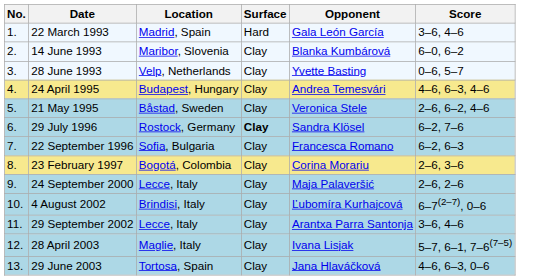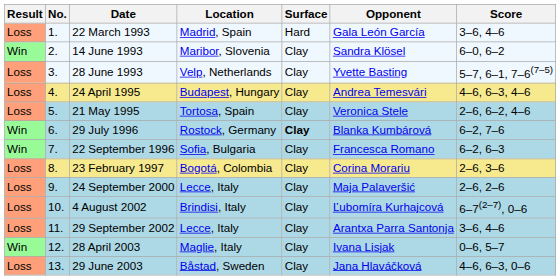+ column: Result | Loss | Win | Loss | Loss | Loss | Win | Win | Loss | Loss | Loss | Loss | Win | Loss
14 June 1993 | Opponent: Blanka Kumbárová -> Sandra Klösel
28 June 1993 | Score: 0–6, 5–7 -> 5–7, 6–1, 7–6(7–5)
21 May 1995 | Location: Båstad, Sweden -> Tortosa, Spain
29 July 1996 | Opponent: Sandra Klösel -> Blanka Kumbárová
28 April 2003 | Score: 5–7, 6–1, 7–6(7–5) -> 0–6, 5–7
29 June 2003 | Location: Tortosa, Spain -> Båstad, Sweden
